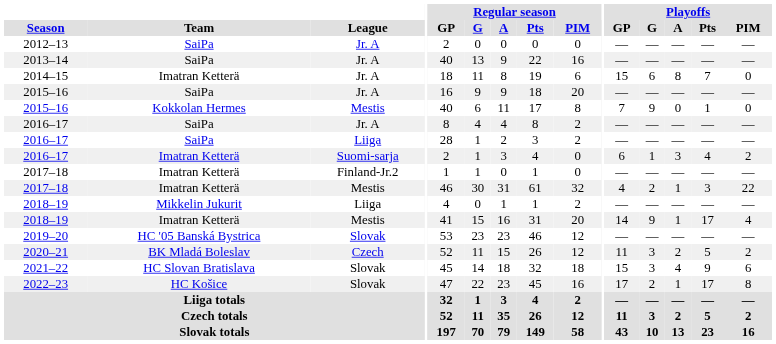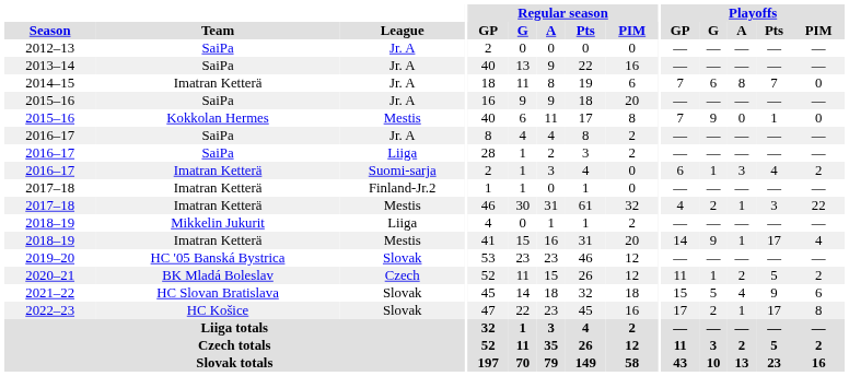2014–15 | Playoffs / GP: 15 -> 7
2020–21 | Playoffs / G: 3 -> 1
2021–22 | Playoffs / G: 3 -> 5
